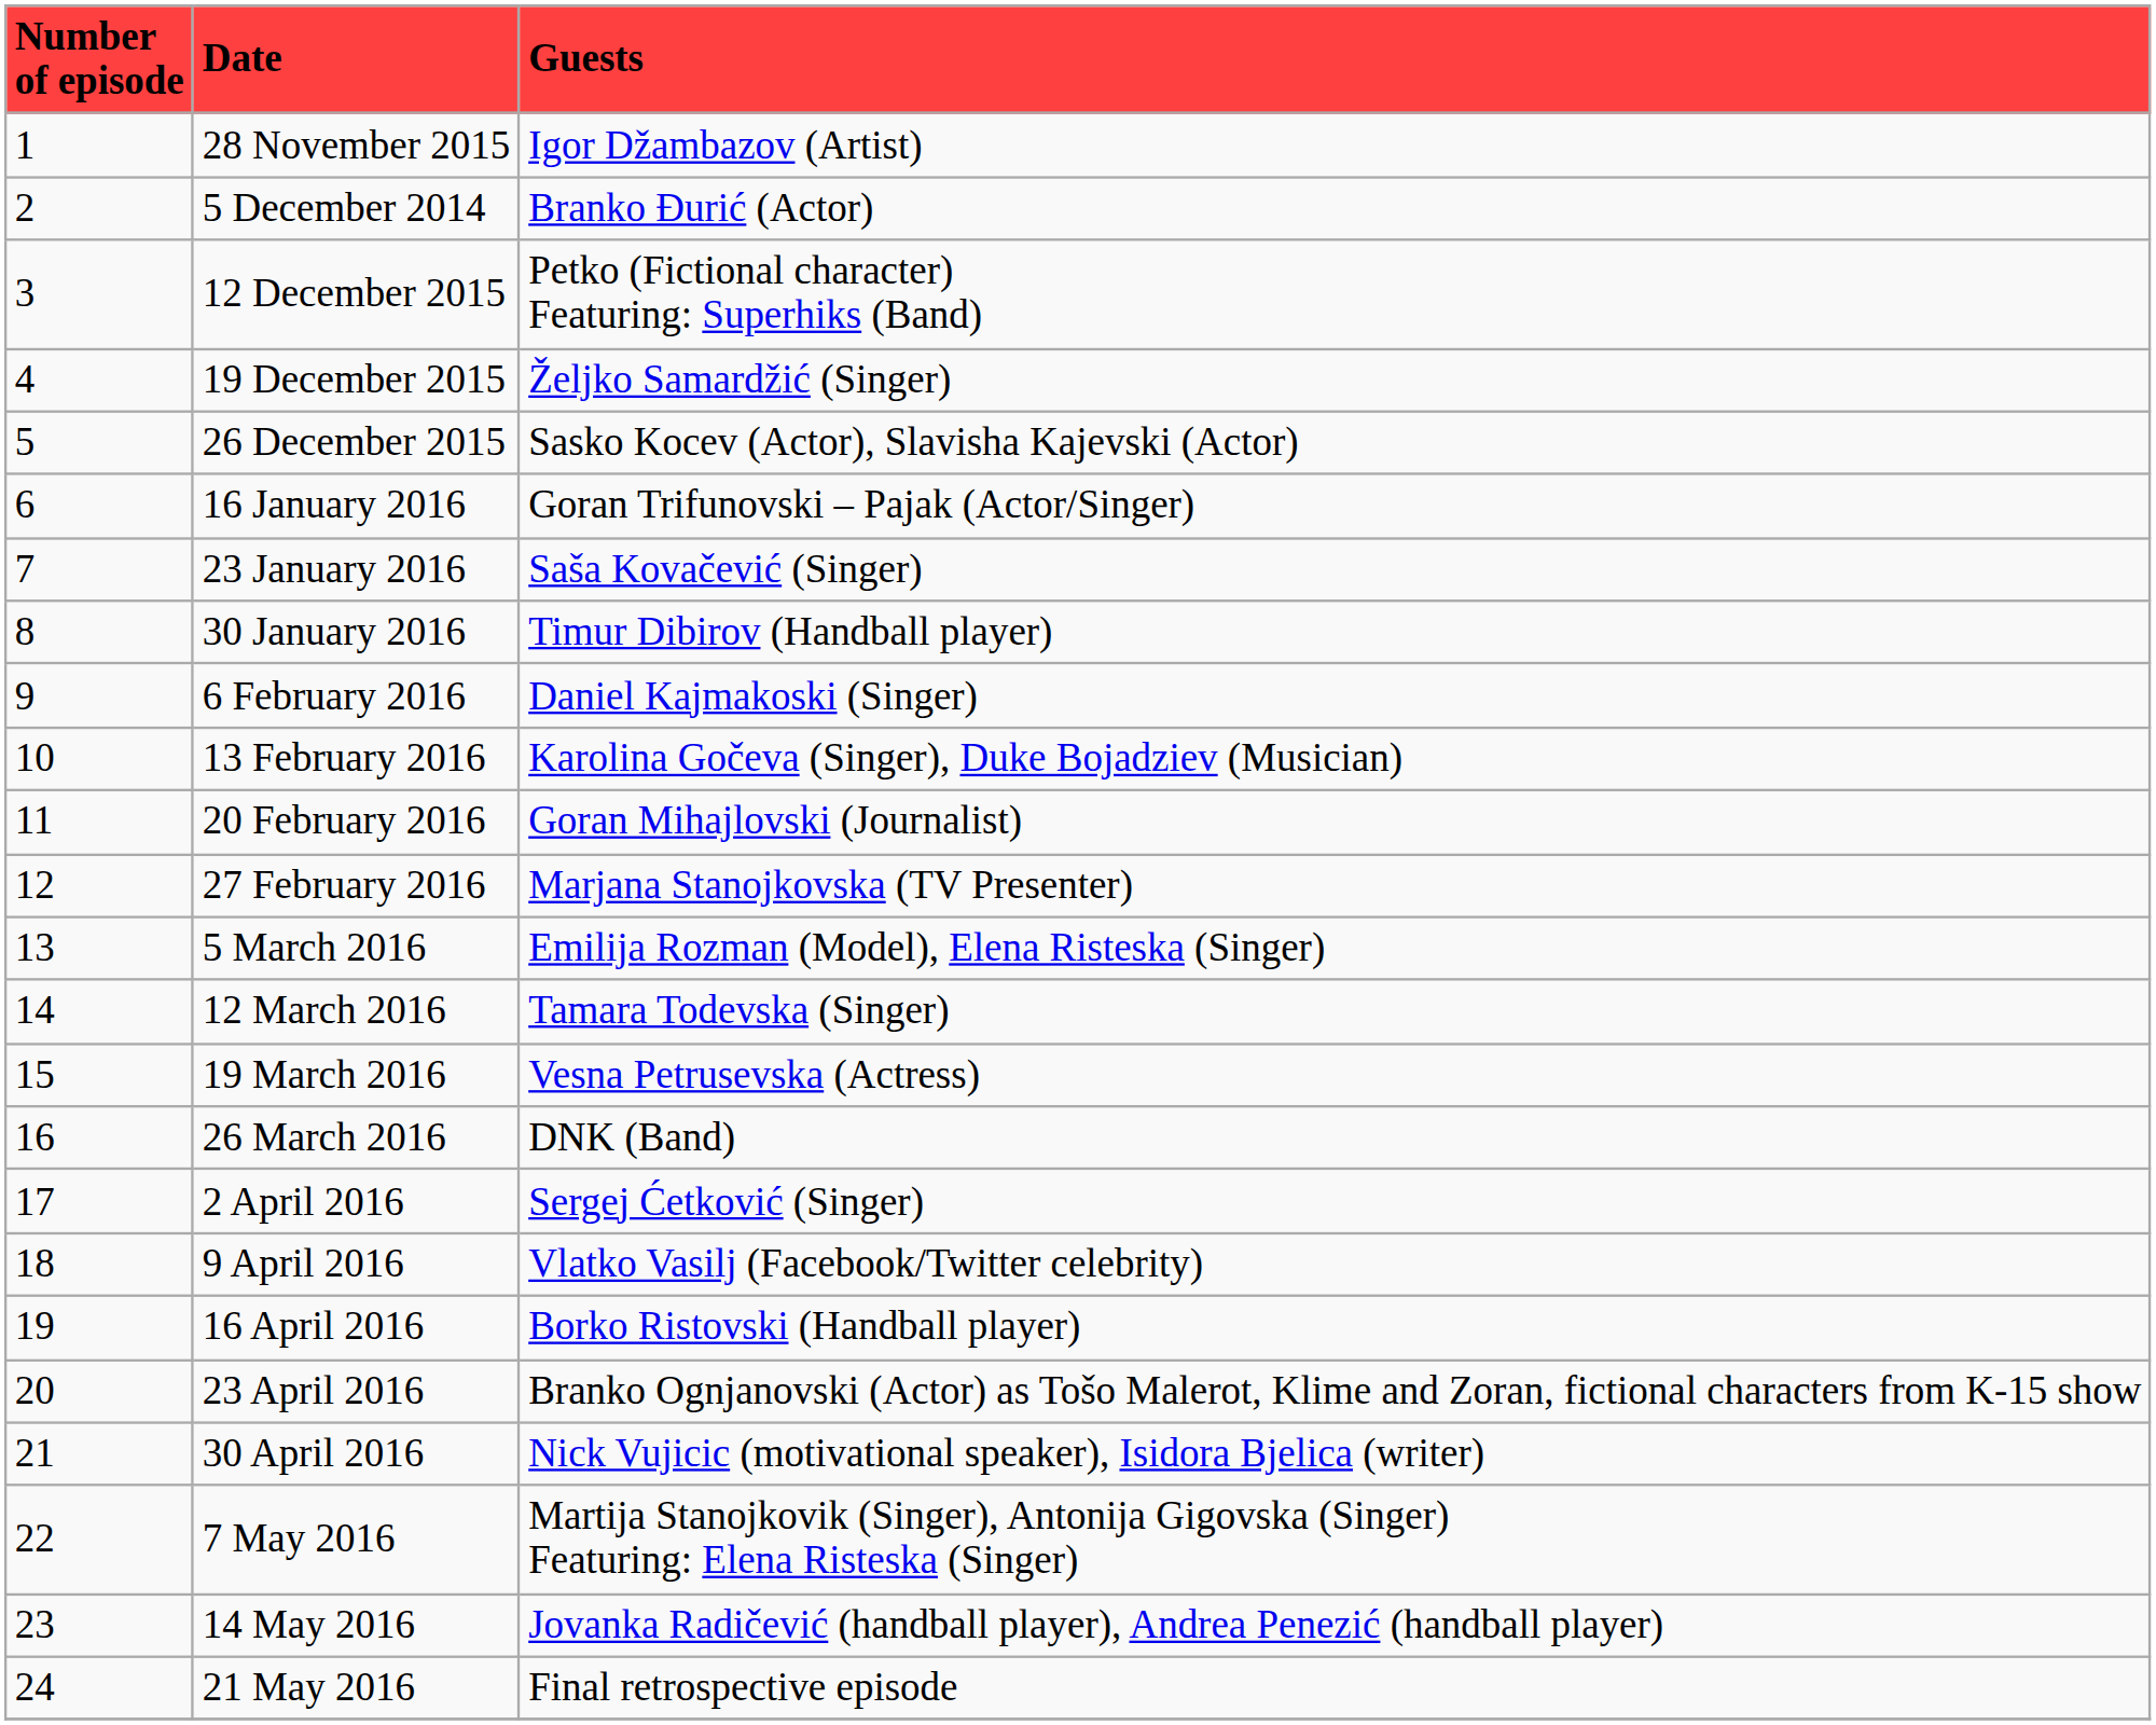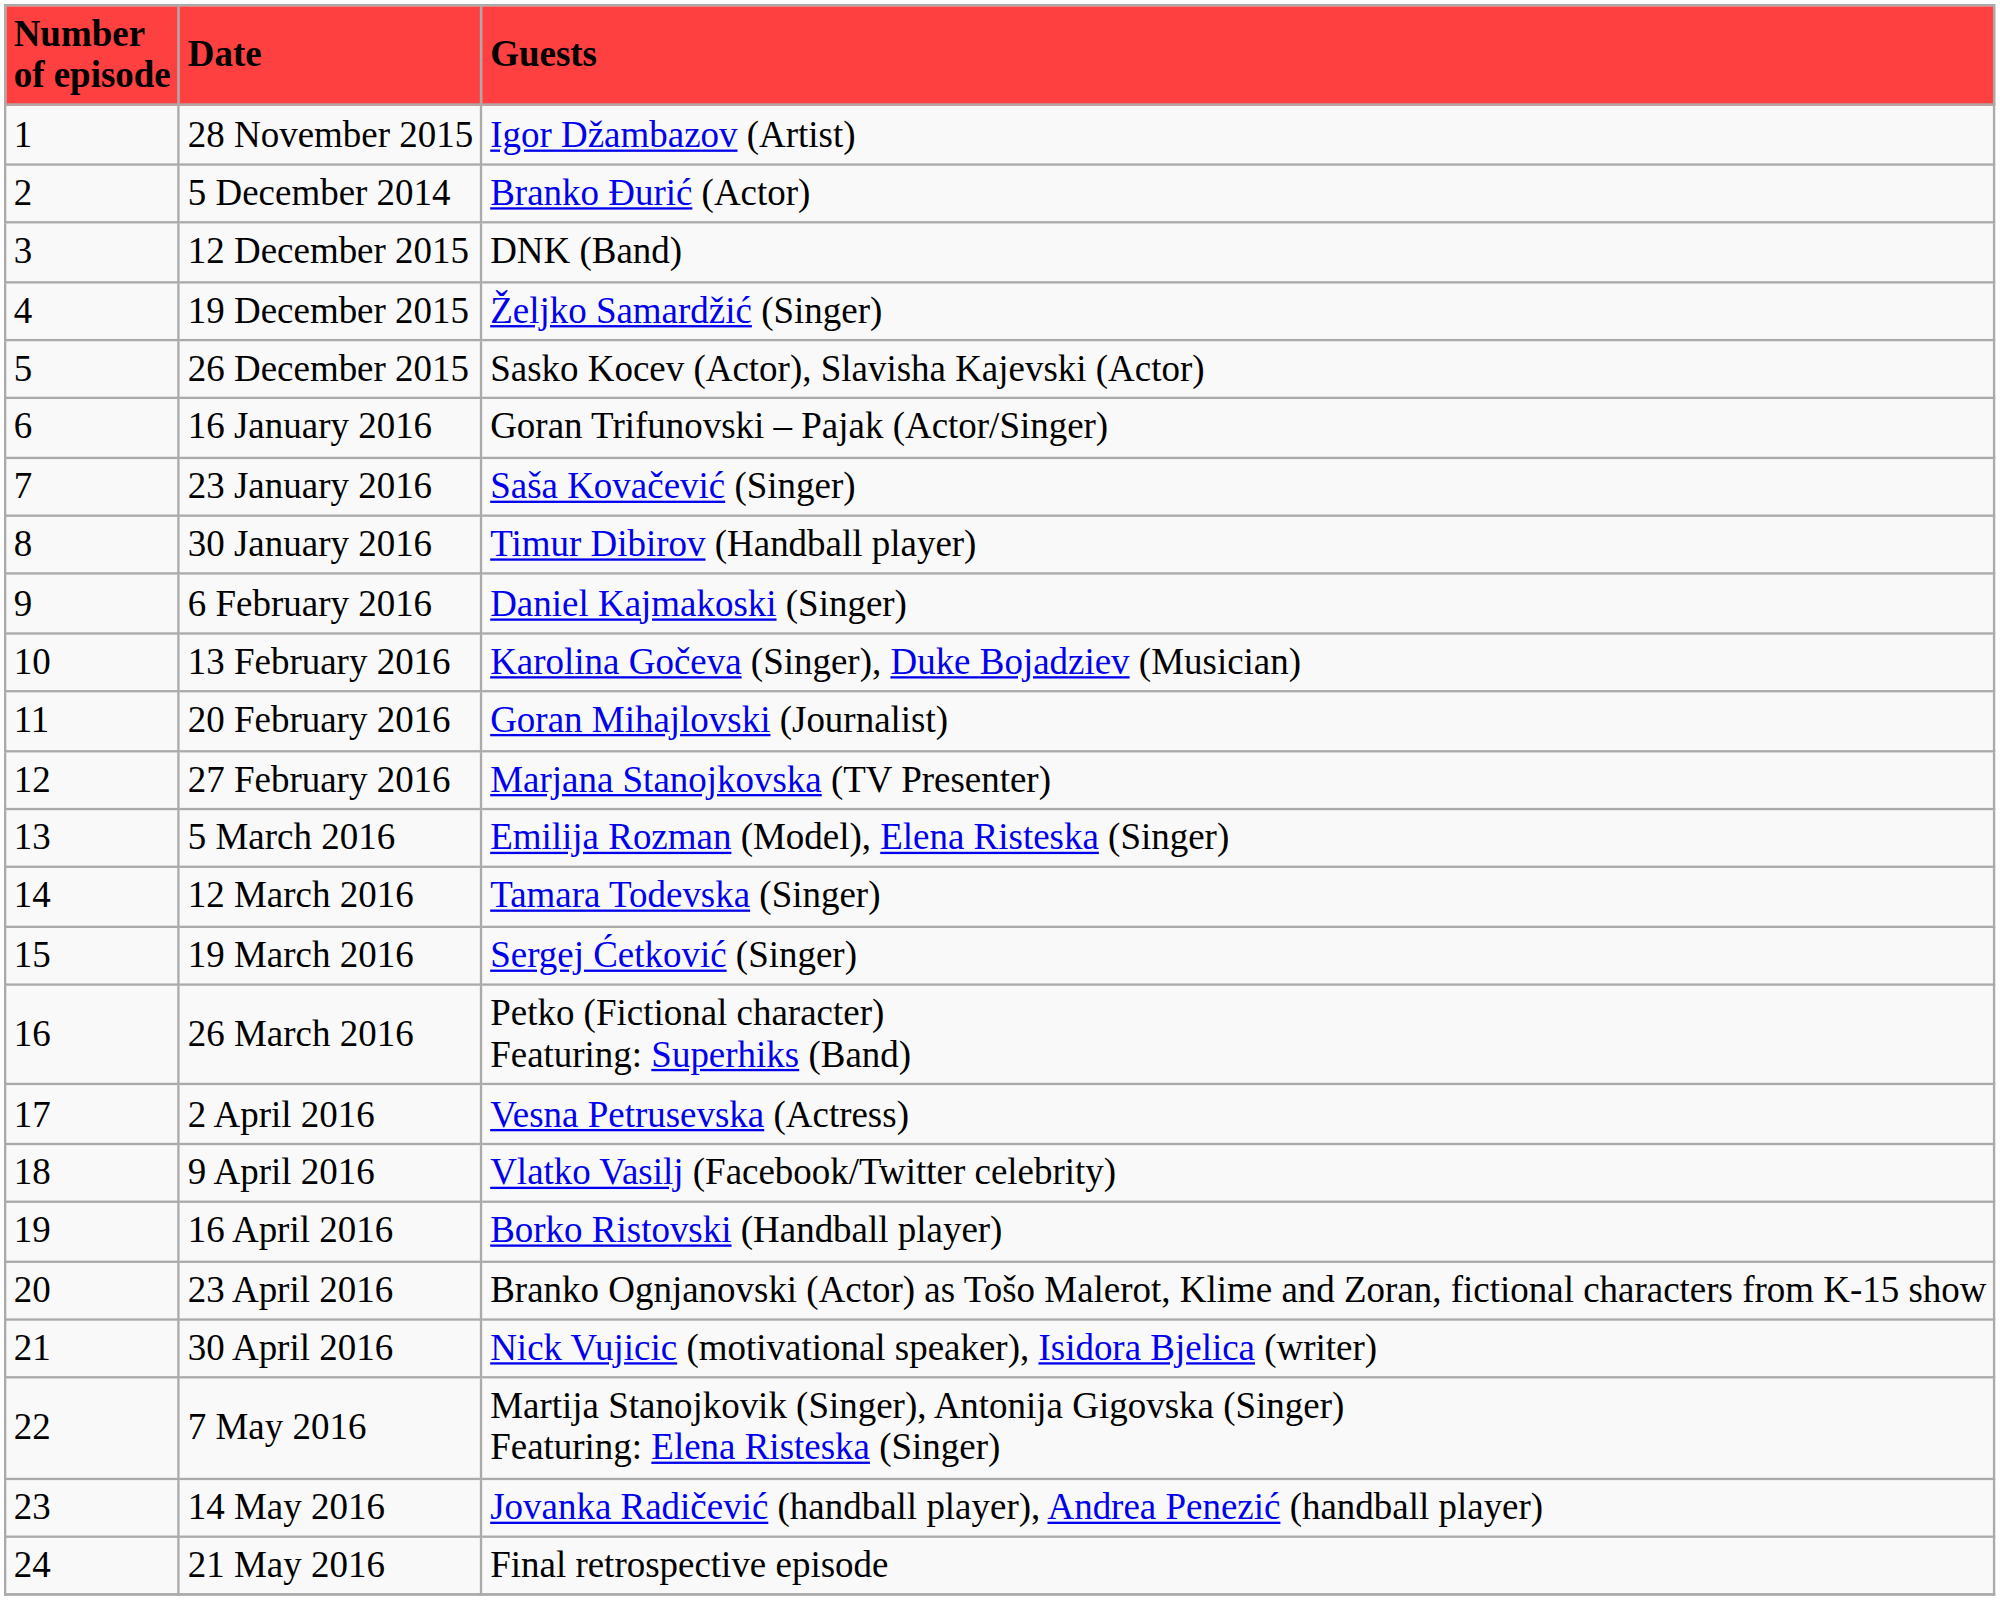12 December 2015 | Guests: Petko (Fictional character) Featuring: Superhiks (Band) -> DNK (Band)
19 March 2016 | Guests: Vesna Petrusevska (Actress) -> Sergej Ćetković (Singer)
26 March 2016 | Guests: DNK (Band) -> Petko (Fictional character) Featuring: Superhiks (Band)
2 April 2016 | Guests: Sergej Ćetković (Singer) -> Vesna Petrusevska (Actress)
